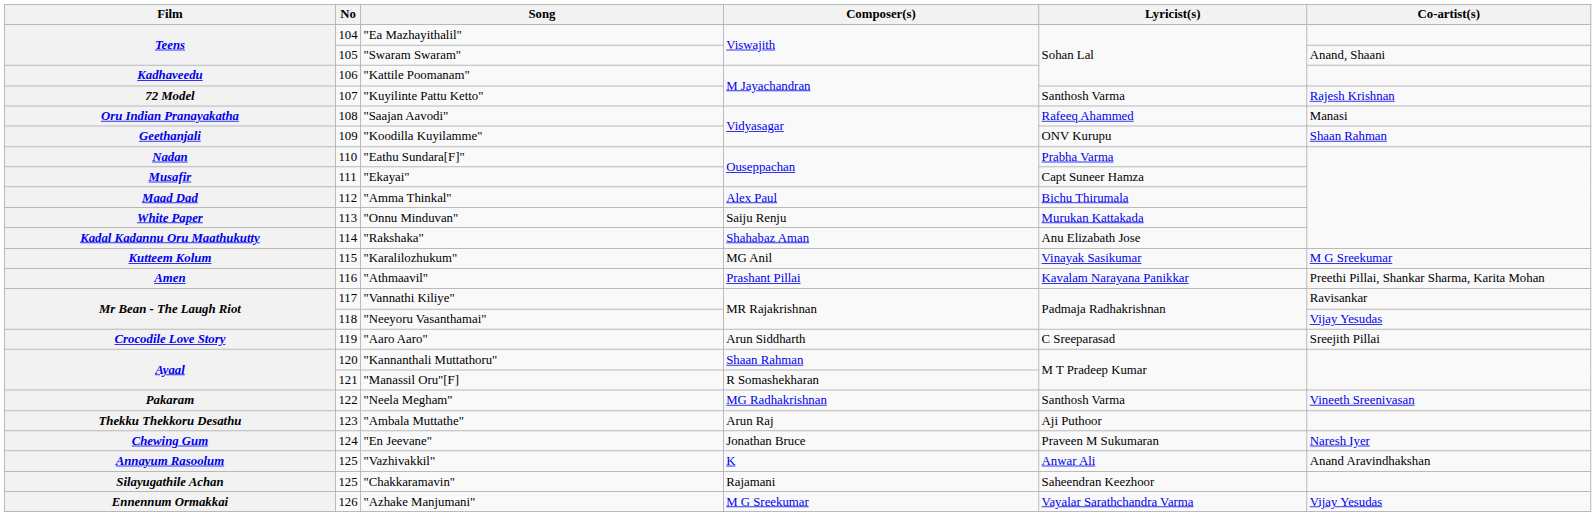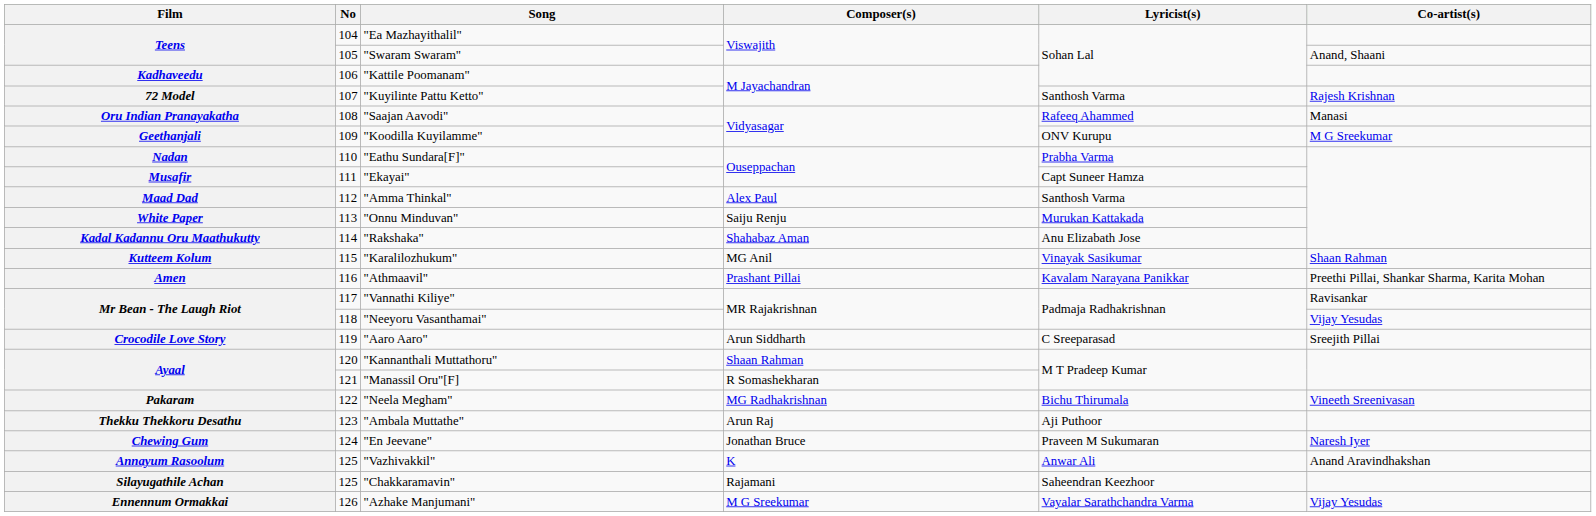"Koodilla Kuyilamme" | Co-artist(s): Shaan Rahman -> M G Sreekumar
"Amma Thinkal" | Lyricist(s): Bichu Thirumala -> Santhosh Varma
"Karalilozhukum" | Co-artist(s): M G Sreekumar -> Shaan Rahman
"Neela Megham" | Lyricist(s): Santhosh Varma -> Bichu Thirumala
